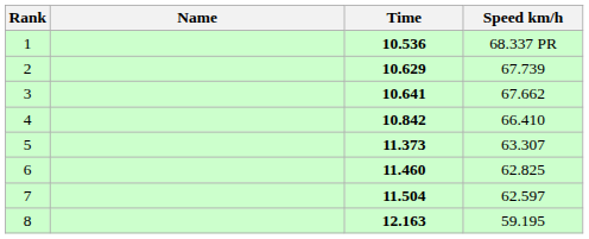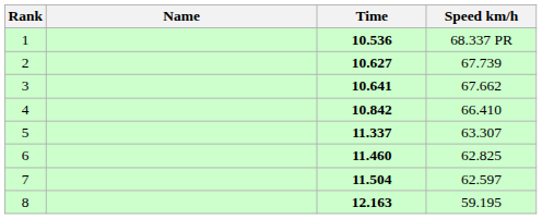2 | Time: 10.629 -> 10.627
5 | Time: 11.373 -> 11.337
